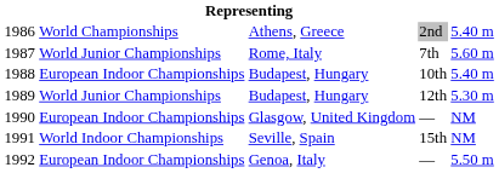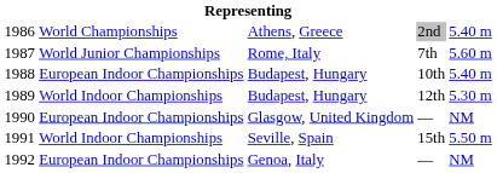1989 | column 2: World Junior Championships -> World Indoor Championships
1991 | column 5: NM -> 5.50 m
1992 | column 5: 5.50 m -> NM
